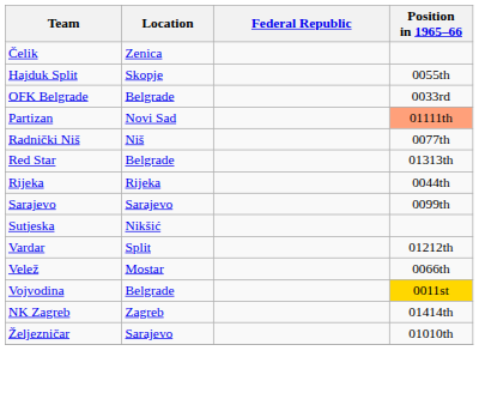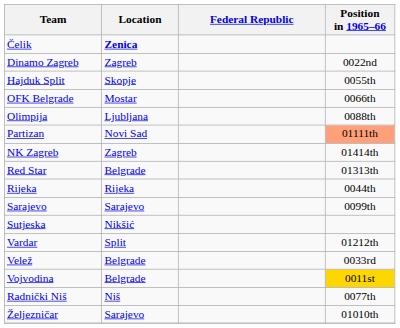Čelik | Location: normal -> bold
+ row: Dinamo Zagreb | Zagreb | 0022nd
OFK Belgrade | Location: Belgrade -> Mostar
OFK Belgrade | Position in 1965–66: 0033rd -> 0066th
+ row: Olimpija | Ljubljana | 0088th
rows swapped: Radnički Niš <-> NK Zagreb
Velež | Location: Mostar -> Belgrade
Velež | Position in 1965–66: 0066th -> 0033rd
